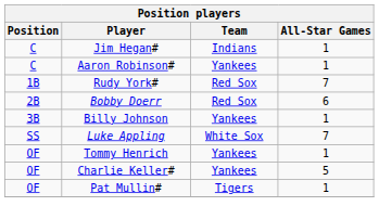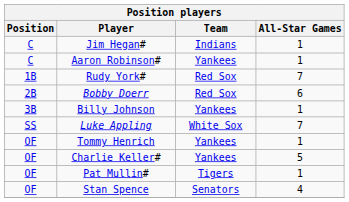+ row: OF | Stan Spence | Senators | 4
